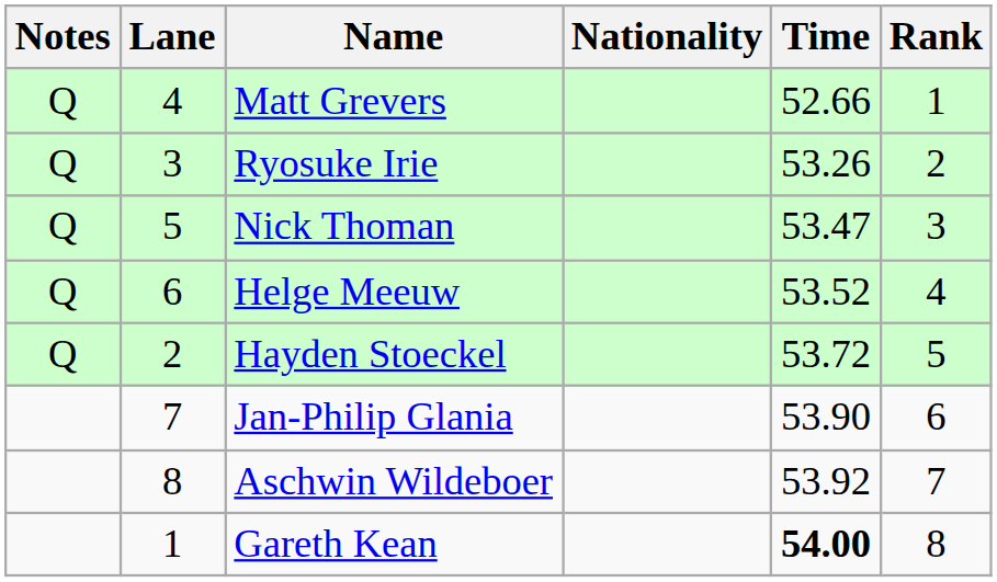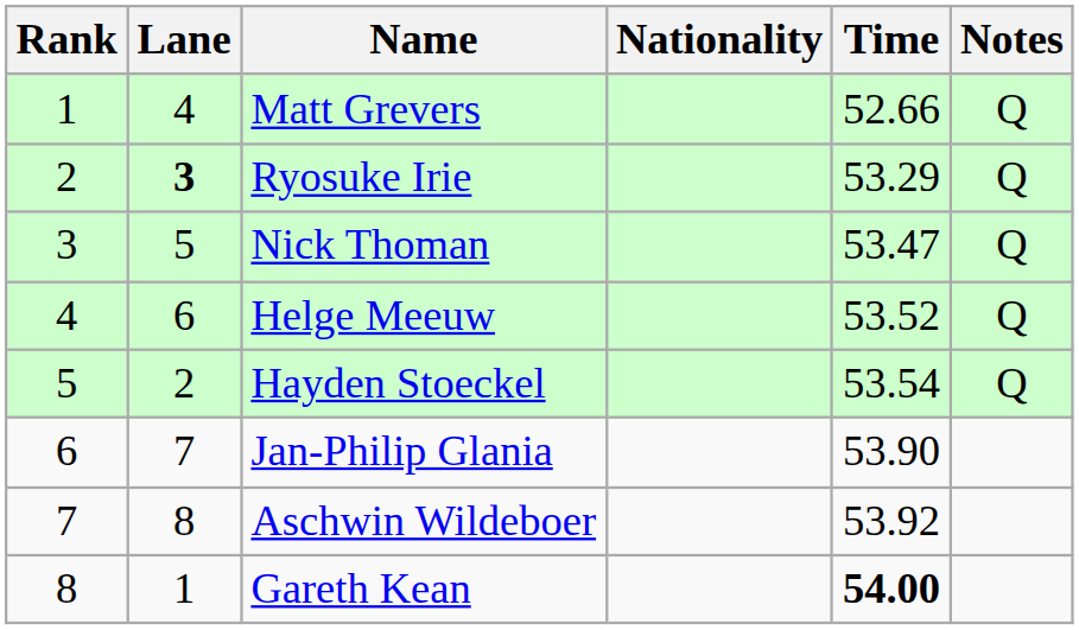columns swapped: Rank <-> Notes
Ryosuke Irie | Lane: normal -> bold
Ryosuke Irie | Time: 53.26 -> 53.29
Hayden Stoeckel | Time: 53.72 -> 53.54
